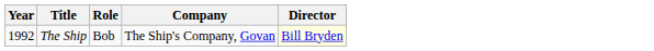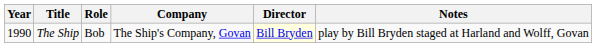+ column: Notes | play by Bill Bryden staged at Harland and Wolff, Govan
The Ship | Year: 1992 -> 1990
